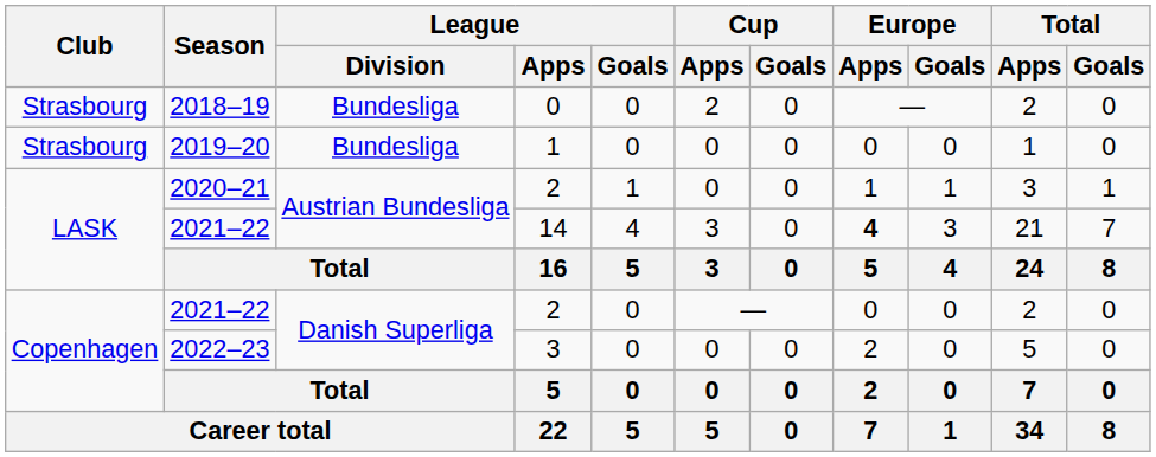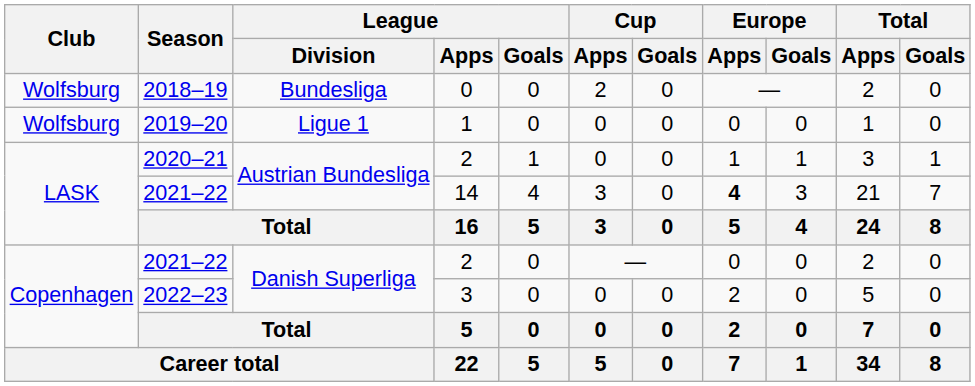2018–19 | Club: Strasbourg -> Wolfsburg
2019–20 | Club: Strasbourg -> Wolfsburg
2019–20 | League / Division: Bundesliga -> Ligue 1
